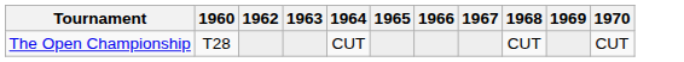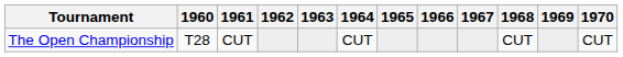+ column: 1961 | CUT
